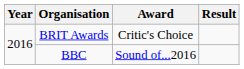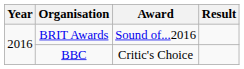BRIT Awards | Award: Critic's Choice -> Sound of...2016
BBC | Award: Sound of...2016 -> Critic's Choice
